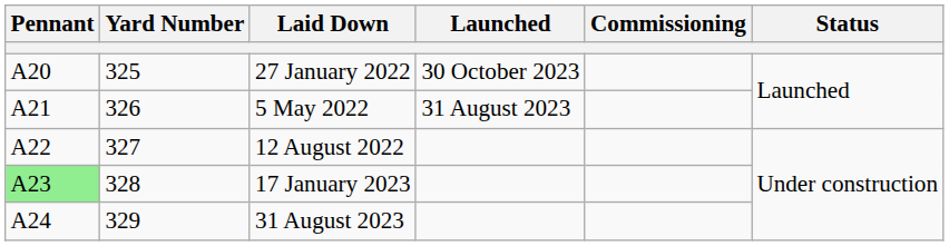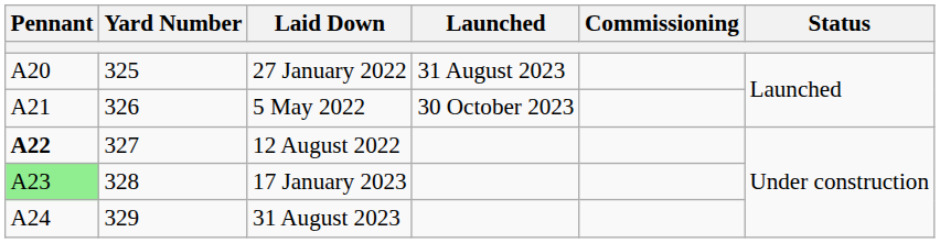27 January 2022 | Launched: 30 October 2023 -> 31 August 2023
5 May 2022 | Launched: 31 August 2023 -> 30 October 2023
12 August 2022 | Pennant: normal -> bold
